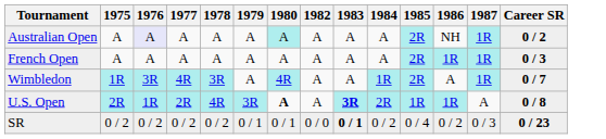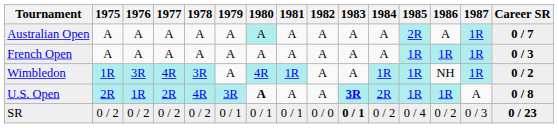+ column: 1981 | A | A | 1R | A | 0 / 1
Australian Open | 1976: lavender background -> no background
Australian Open | 1986: NH -> A
Australian Open | Career SR: 0 / 2 -> 0 / 7
French Open | 1985: 2R -> 1R
Wimbledon | 1985: 2R -> 1R
Wimbledon | 1986: A -> NH
Wimbledon | Career SR: 0 / 7 -> 0 / 2
